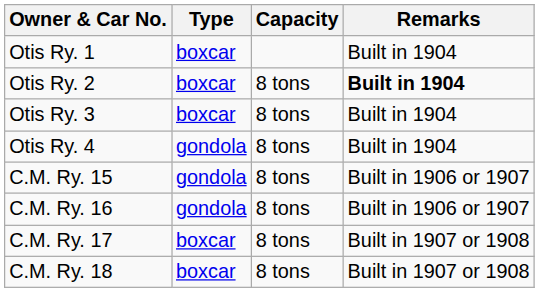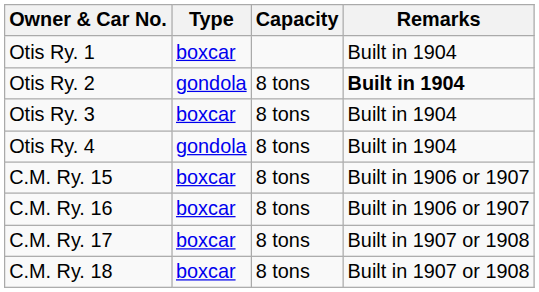Otis Ry. 2 | Type: boxcar -> gondola
C.M. Ry. 15 | Type: gondola -> boxcar
C.M. Ry. 16 | Type: gondola -> boxcar
